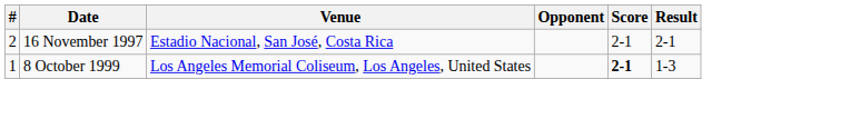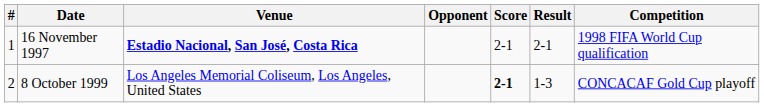+ column: Competition | 1998 FIFA World Cup qualification | CONCACAF Gold Cup playoff
16 November 1997 | #: 2 -> 1
16 November 1997 | Venue: normal -> bold
8 October 1999 | #: 1 -> 2
